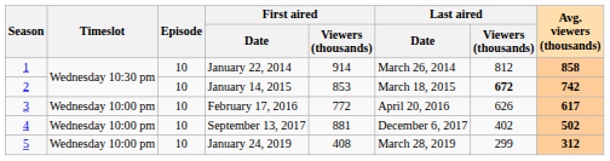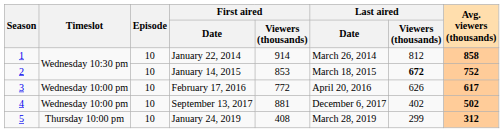January 14, 2015 | Avg. viewers (thousands): 742 -> 752
January 24, 2019 | Timeslot: Wednesday 10:00 pm -> Thursday 10:00 pm
